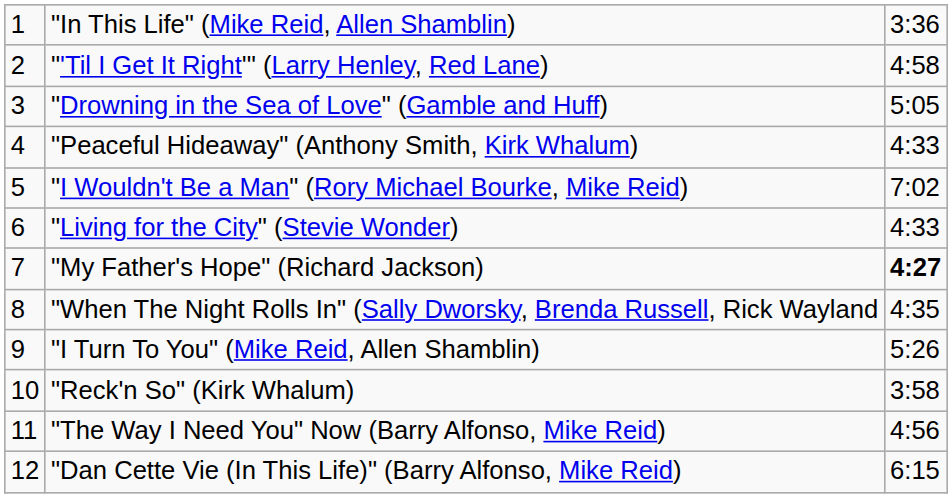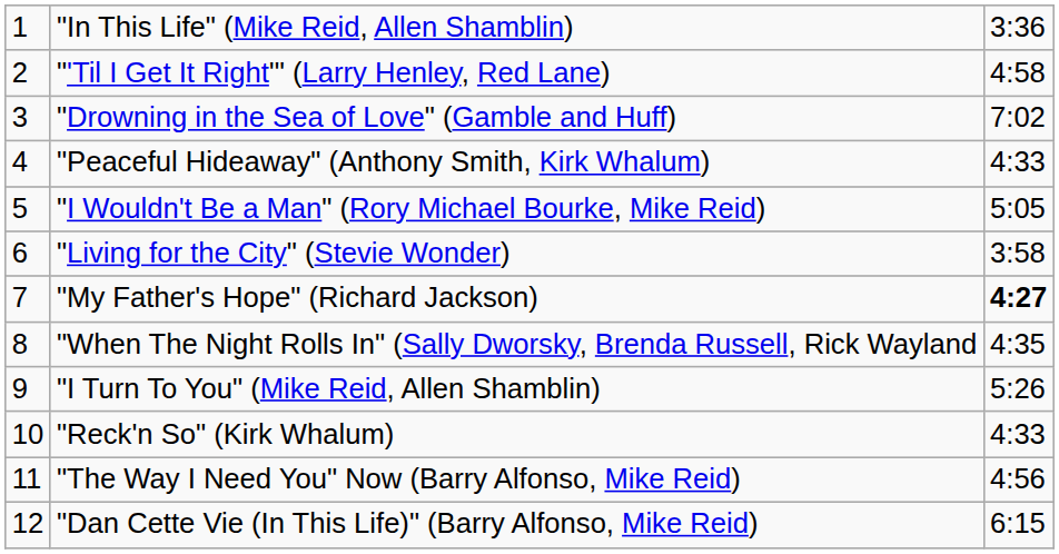"Drowning in the Sea of Love" (Gamble and Huff) | column 3: 5:05 -> 7:02
"I Wouldn't Be a Man" (Rory Michael Bourke, Mike Reid) | column 3: 7:02 -> 5:05
"Living for the City" (Stevie Wonder) | column 3: 4:33 -> 3:58
"Reck'n So" (Kirk Whalum) | column 3: 3:58 -> 4:33
